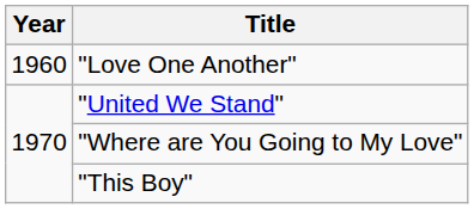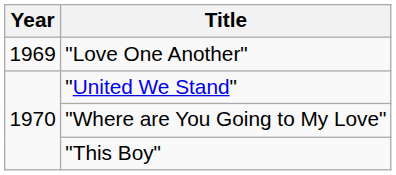"Love One Another" | Year: 1960 -> 1969
